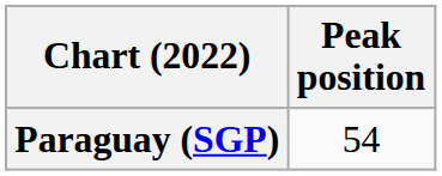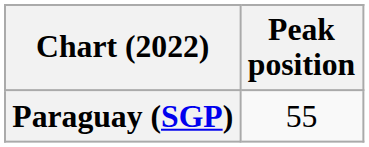Paraguay (SGP) | Peak position: 54 -> 55
